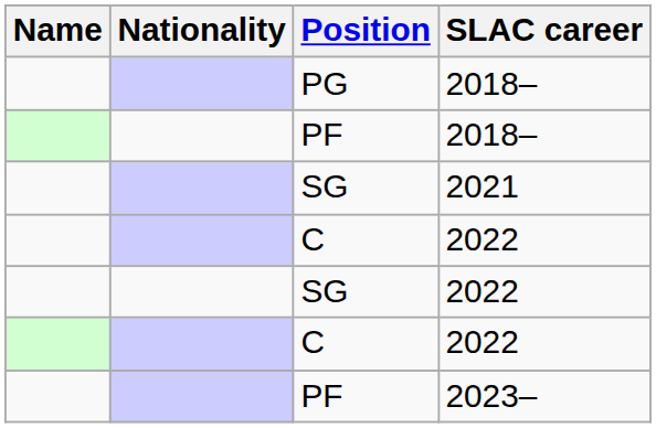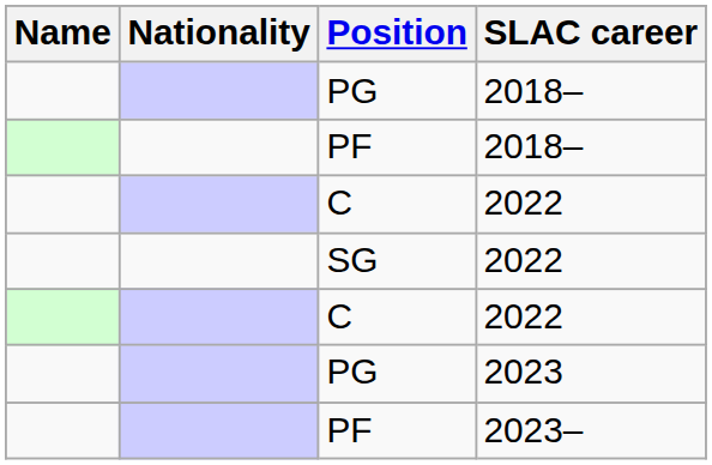- row: SG | 2021
+ row: PG | 2023
